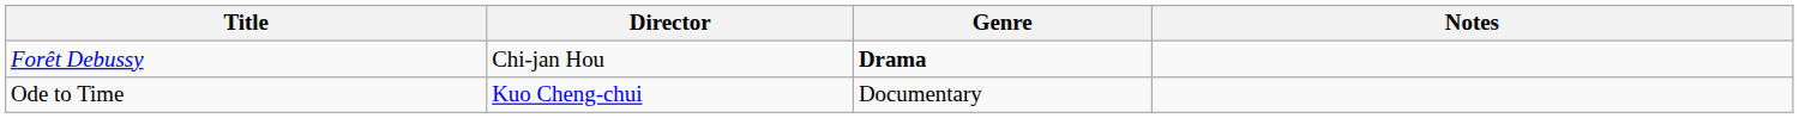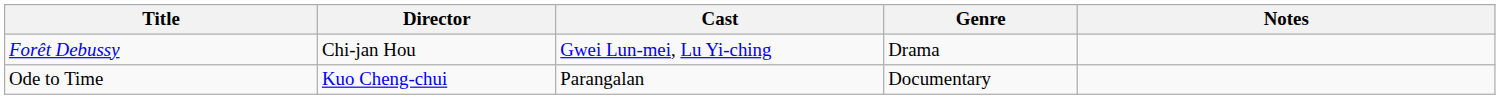+ column: Cast | Gwei Lun-mei, Lu Yi-ching | Parangalan
Forêt Debussy | Genre: bold -> normal
